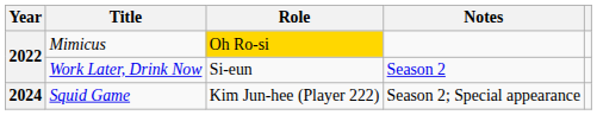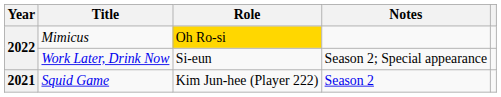Work Later, Drink Now | Notes: Season 2 -> Season 2; Special appearance
Squid Game | Year: 2024 -> 2021
Squid Game | Notes: Season 2; Special appearance -> Season 2
